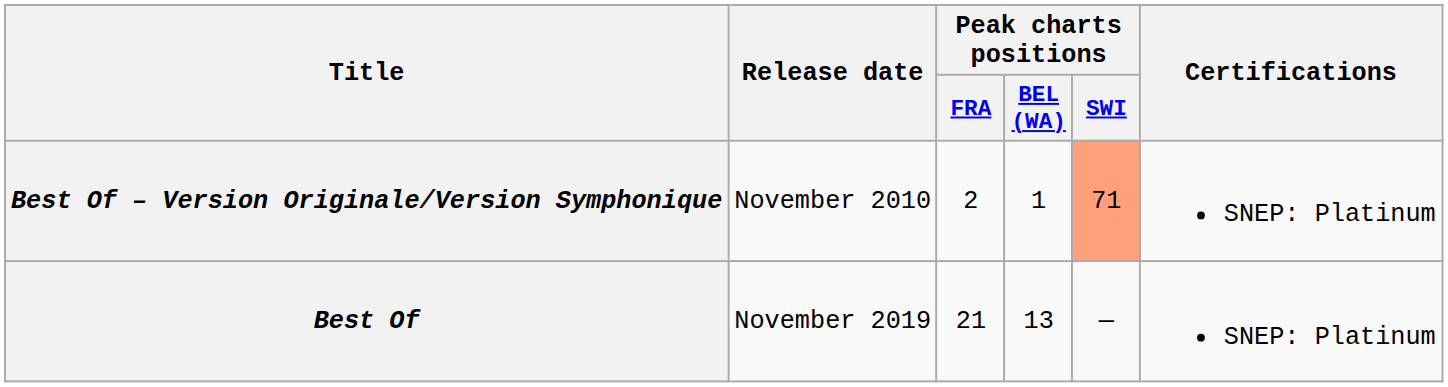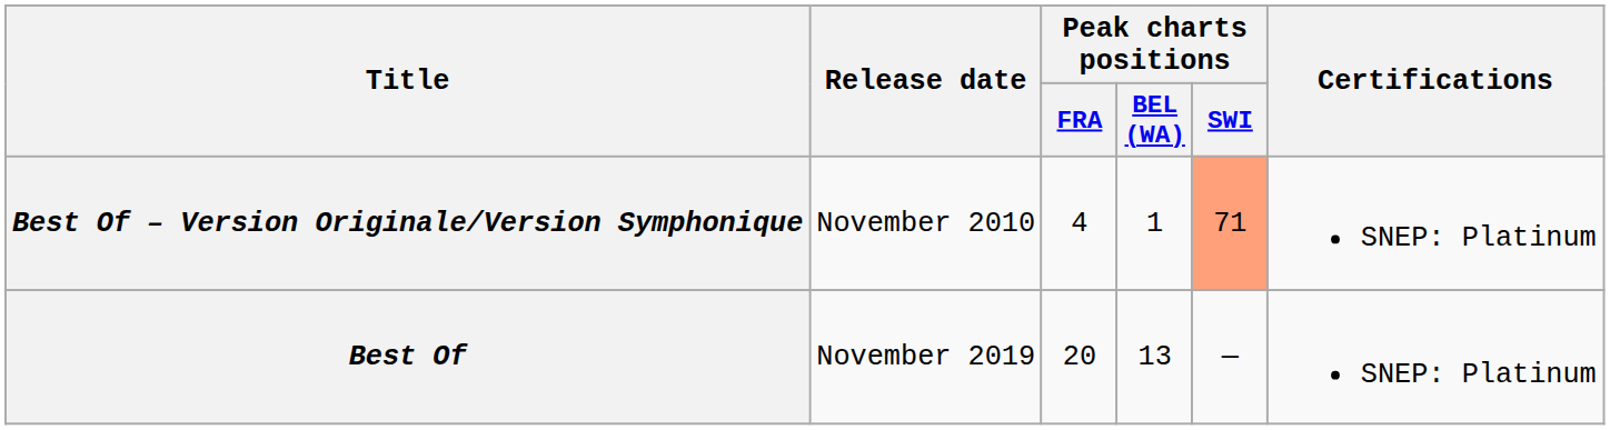Best Of – Version Originale/Version Symphonique | Peak charts positions / FRA: 2 -> 4
Best Of | Peak charts positions / FRA: 21 -> 20
